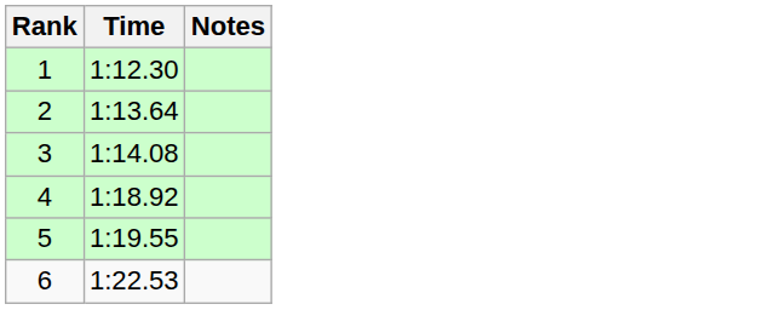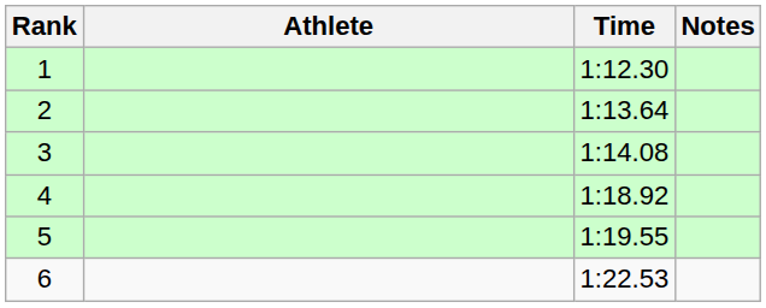+ column: Athlete
